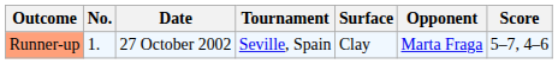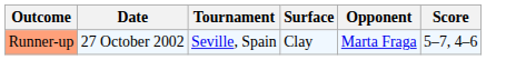- column: No. | 1.
